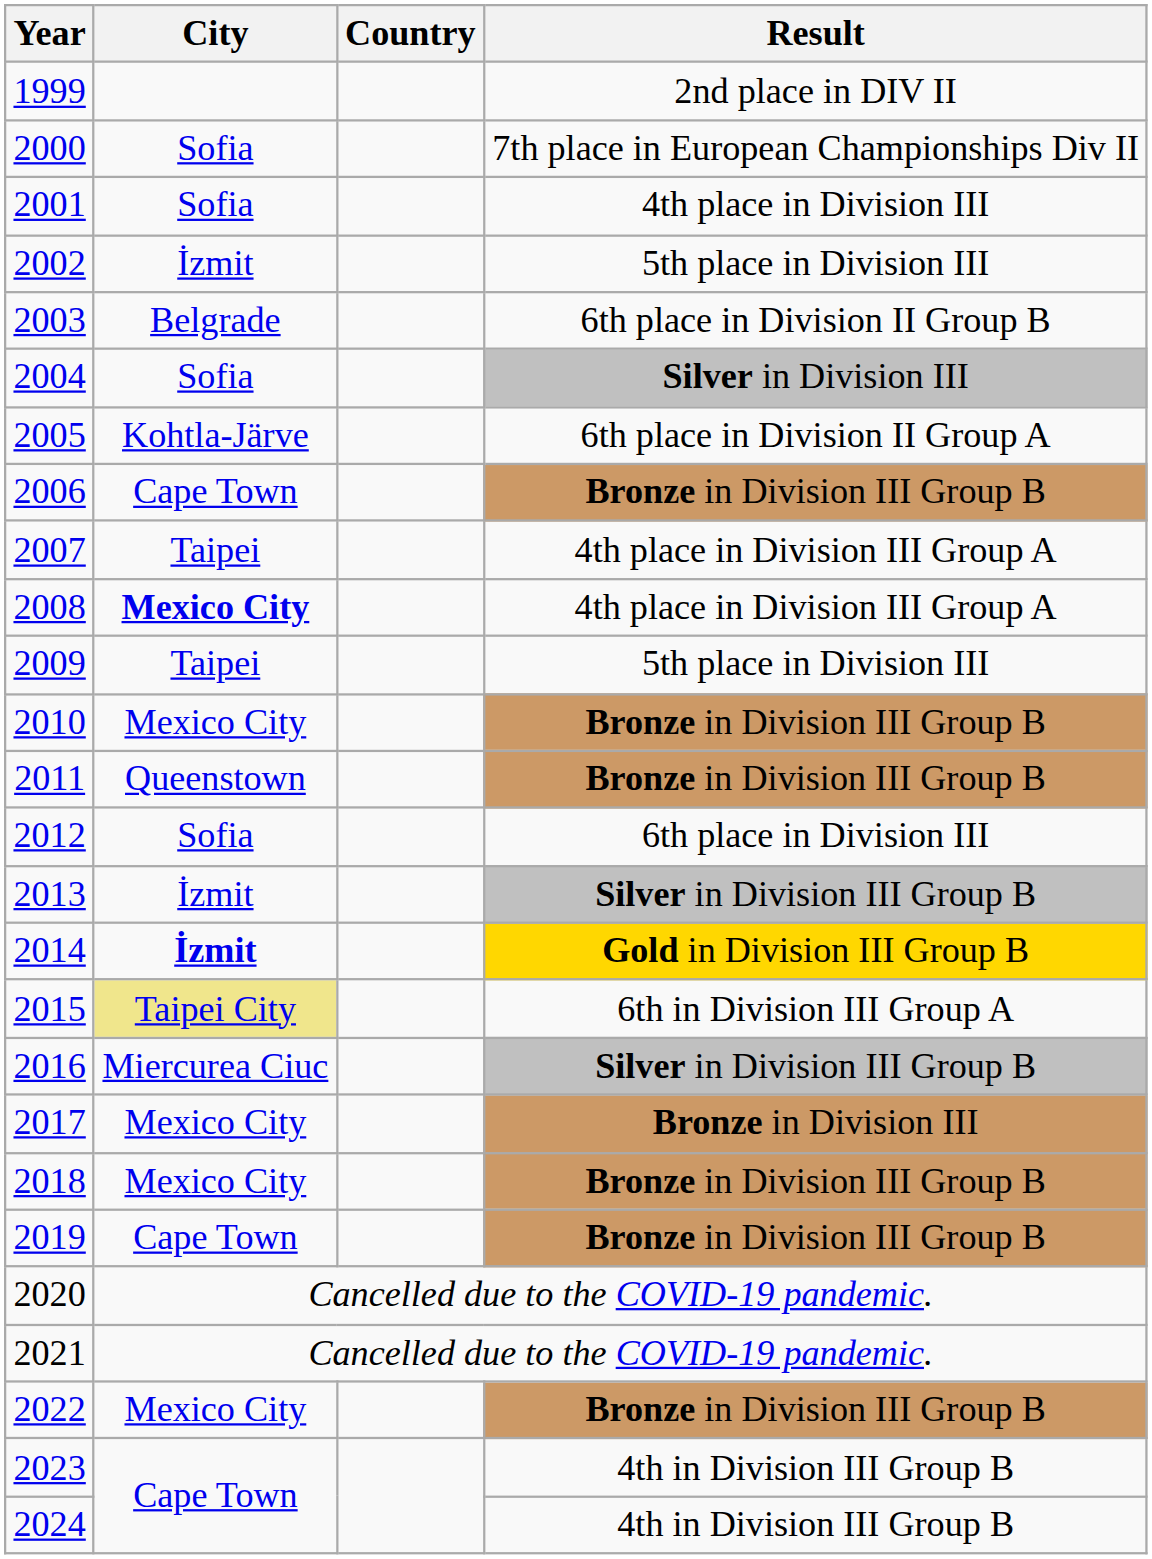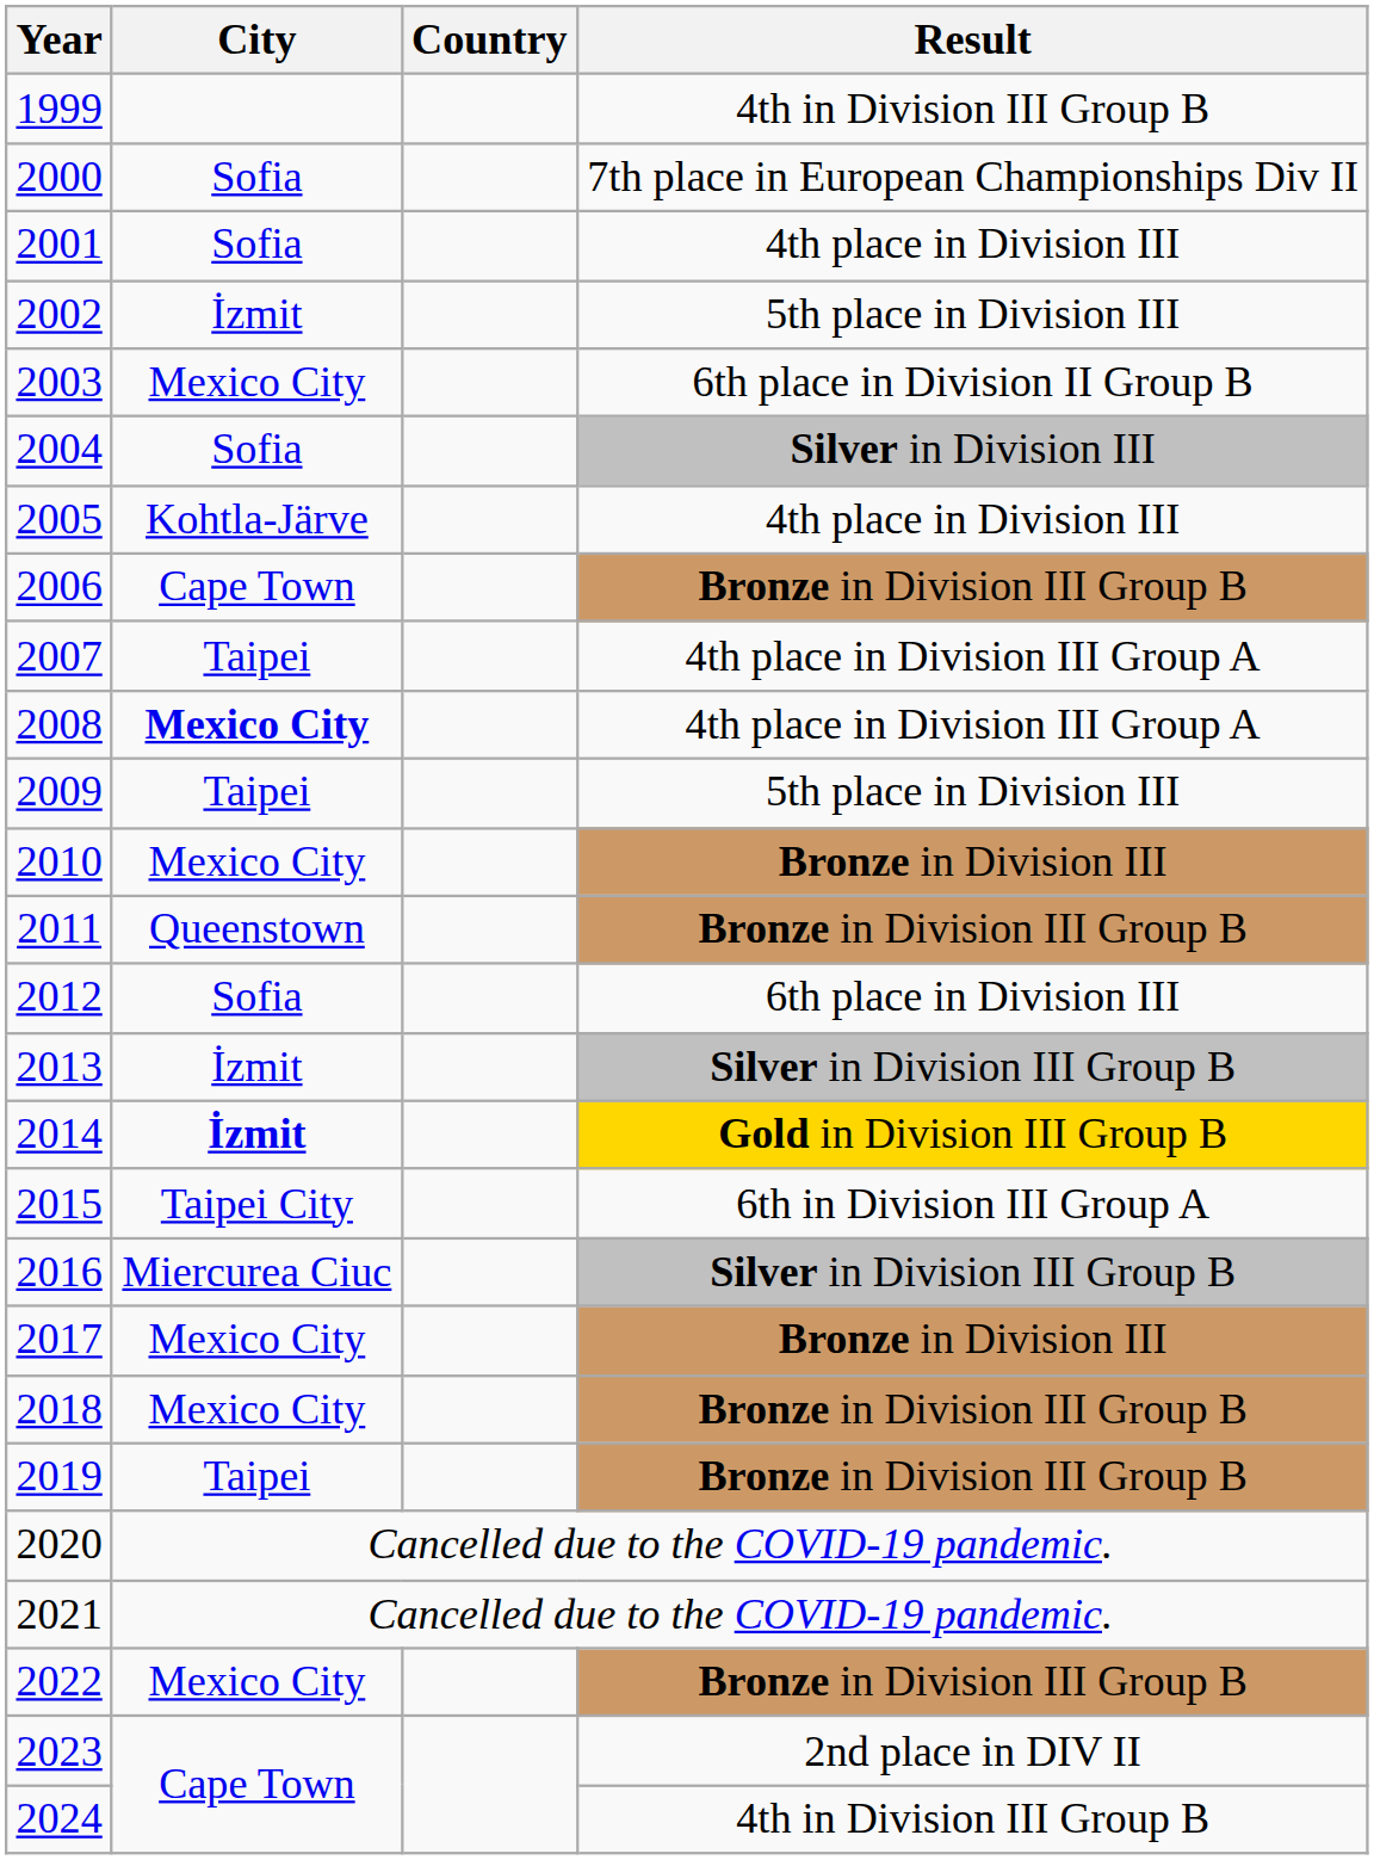1999 | Result: 2nd place in DIV II -> 4th in Division III Group B
2003 | City: Belgrade -> Mexico City
2005 | Result: 6th place in Division II Group A -> 4th place in Division III
2010 | Result: Bronze in Division III Group B -> Bronze in Division III
2015 | City: khaki background -> no background
2019 | City: Cape Town -> Taipei
2023 | Result: 4th in Division III Group B -> 2nd place in DIV II
